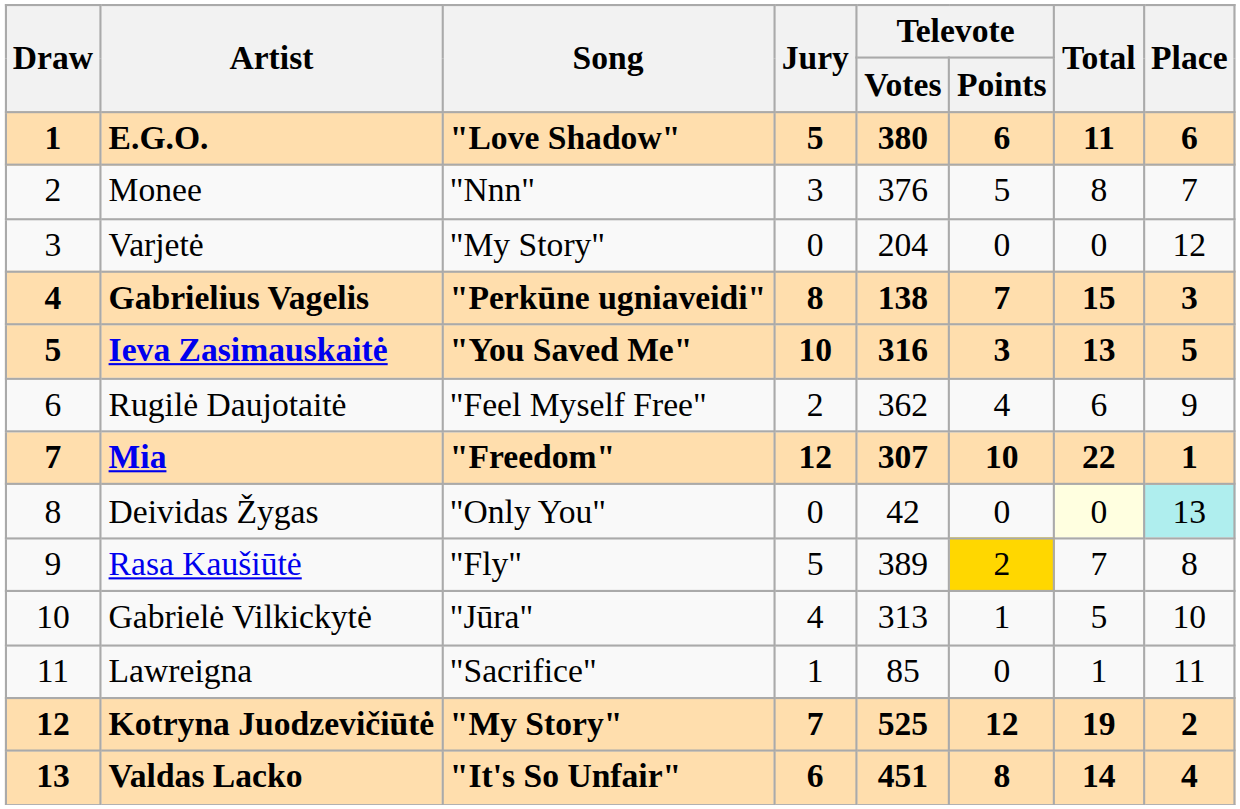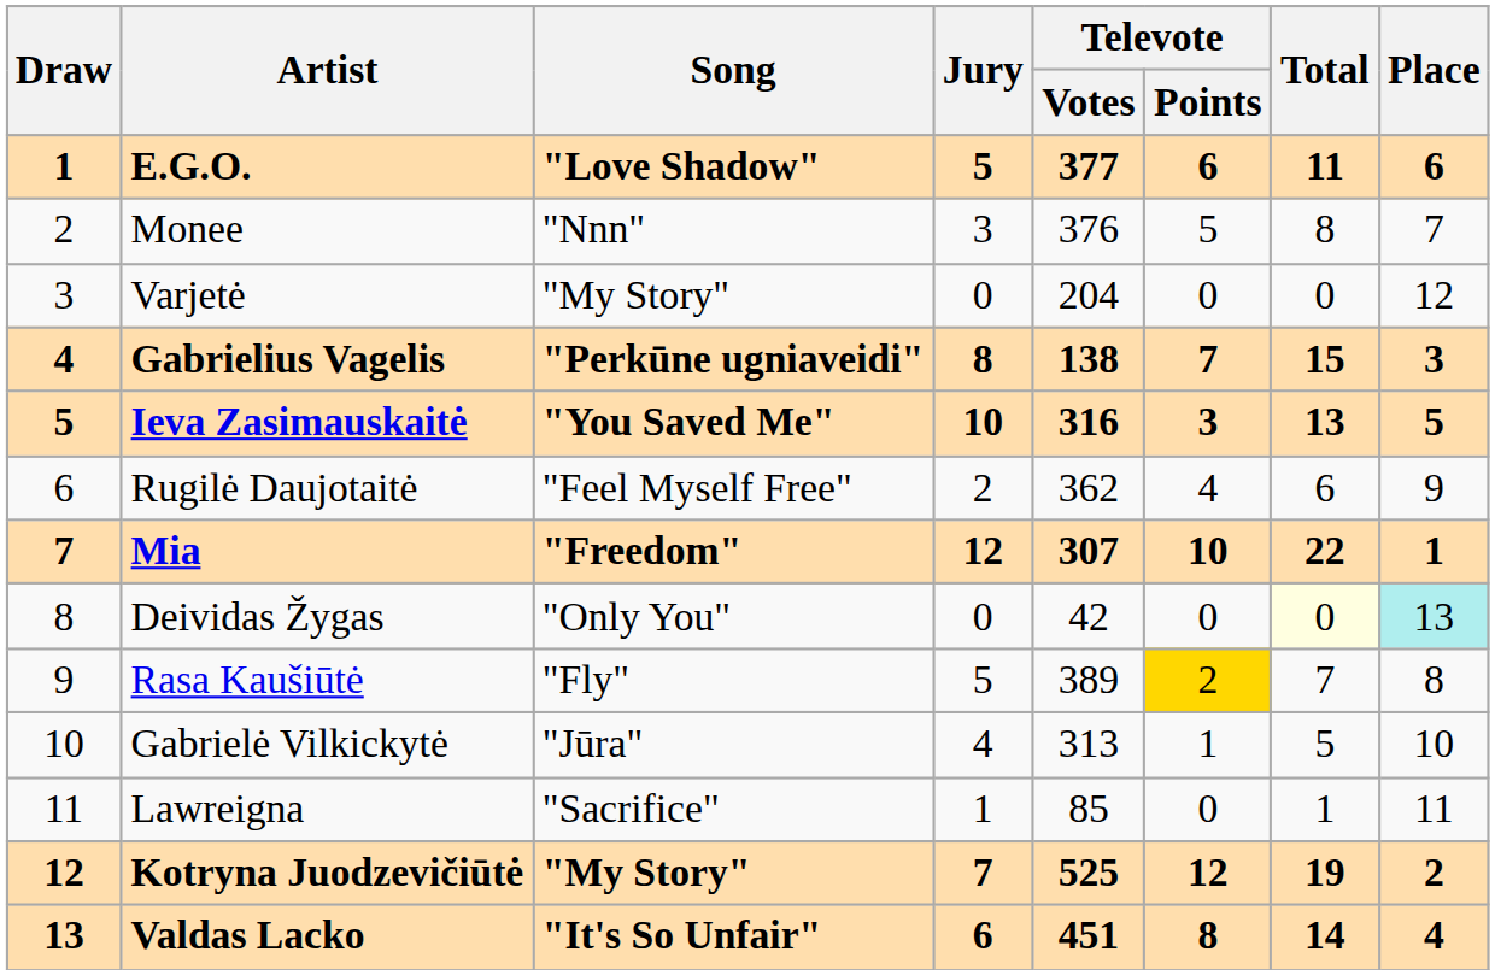E.G.O. | Televote / Votes: 380 -> 377
